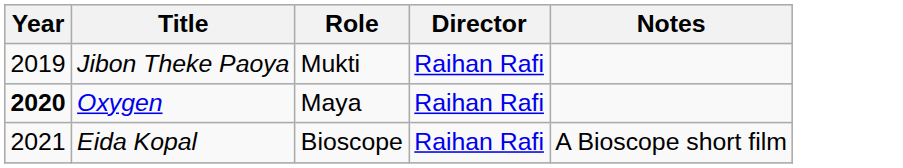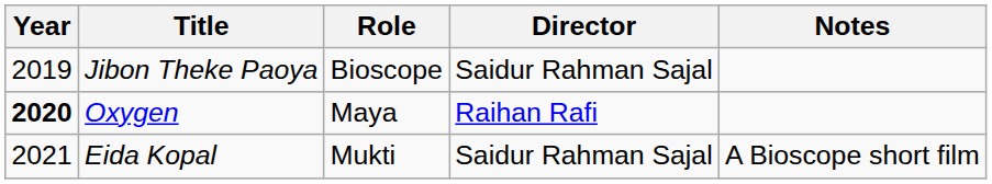Jibon Theke Paoya | Role: Mukti -> Bioscope
Jibon Theke Paoya | Director: Raihan Rafi -> Saidur Rahman Sajal
Eida Kopal | Role: Bioscope -> Mukti
Eida Kopal | Director: Raihan Rafi -> Saidur Rahman Sajal
